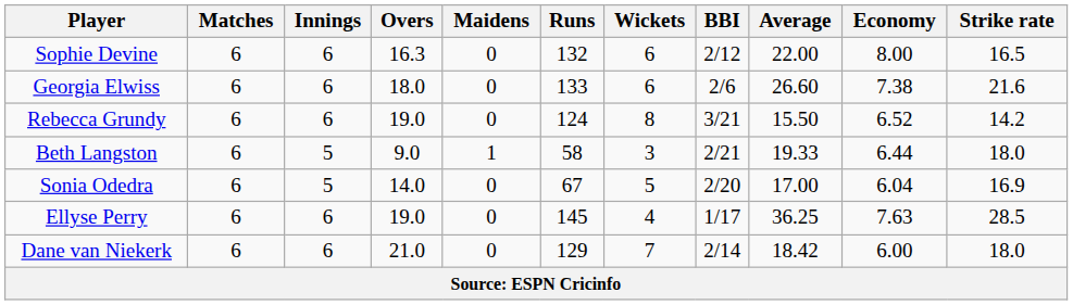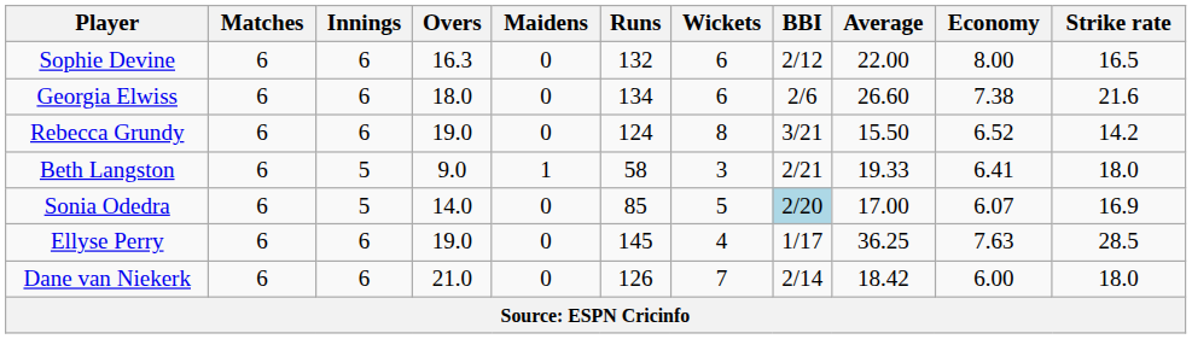Georgia Elwiss | Runs: 133 -> 134
Beth Langston | Economy: 6.44 -> 6.41
Sonia Odedra | Runs: 67 -> 85
Sonia Odedra | BBI: no background -> lightblue background
Sonia Odedra | Economy: 6.04 -> 6.07
Dane van Niekerk | Runs: 129 -> 126
